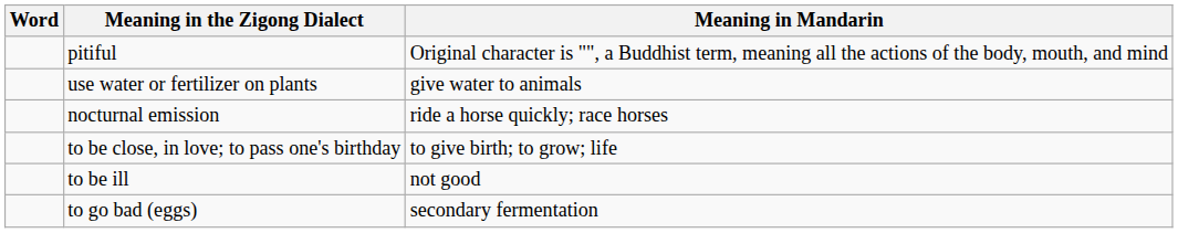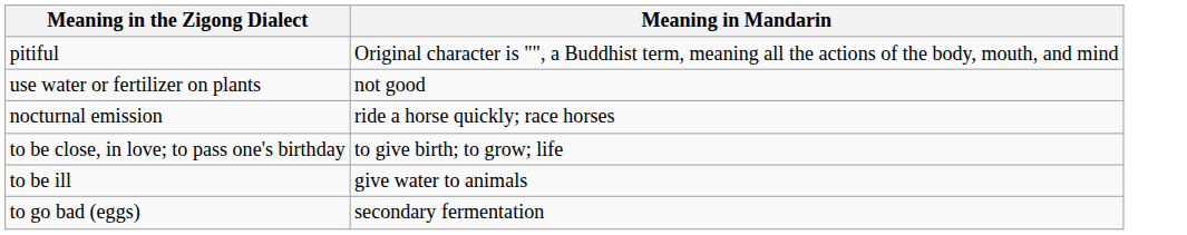- column: Word
use water or fertilizer on plants | Meaning in Mandarin: give water to animals -> not good
to be ill | Meaning in Mandarin: not good -> give water to animals
